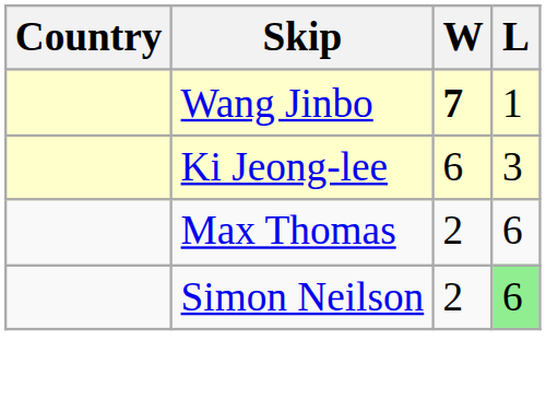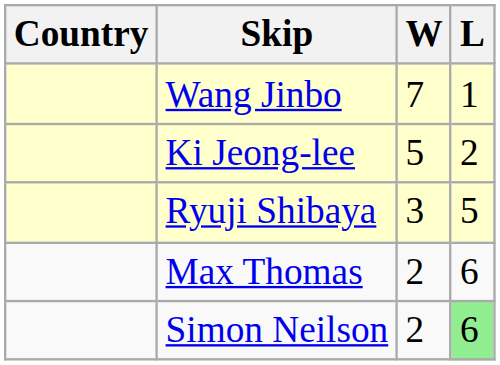Wang Jinbo | W: bold -> normal
Ki Jeong-lee | W: 6 -> 5
Ki Jeong-lee | L: 3 -> 2
+ row: Ryuji Shibaya | 3 | 5
